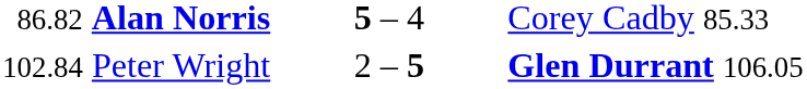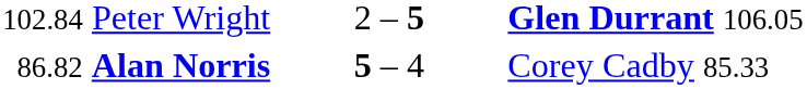rows swapped: 102.84 Peter Wright <-> 86.82 Alan Norris
